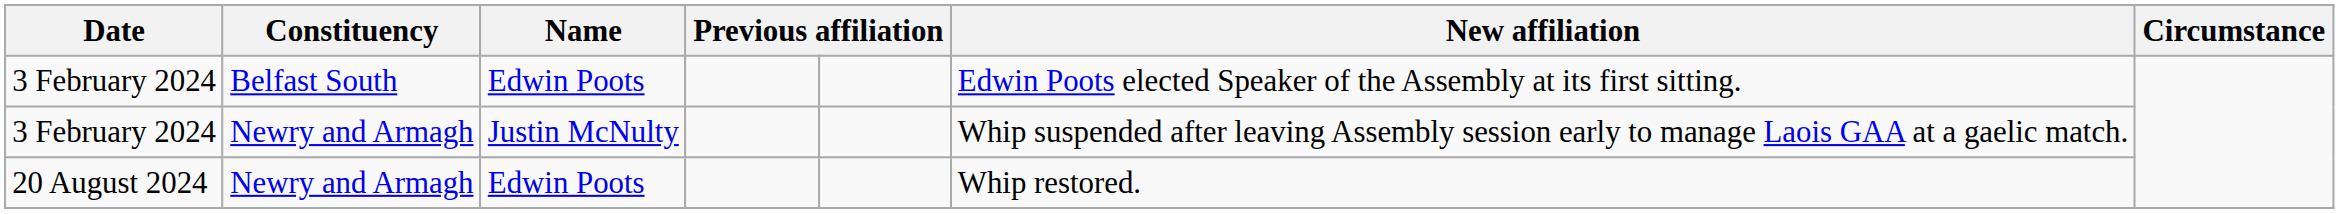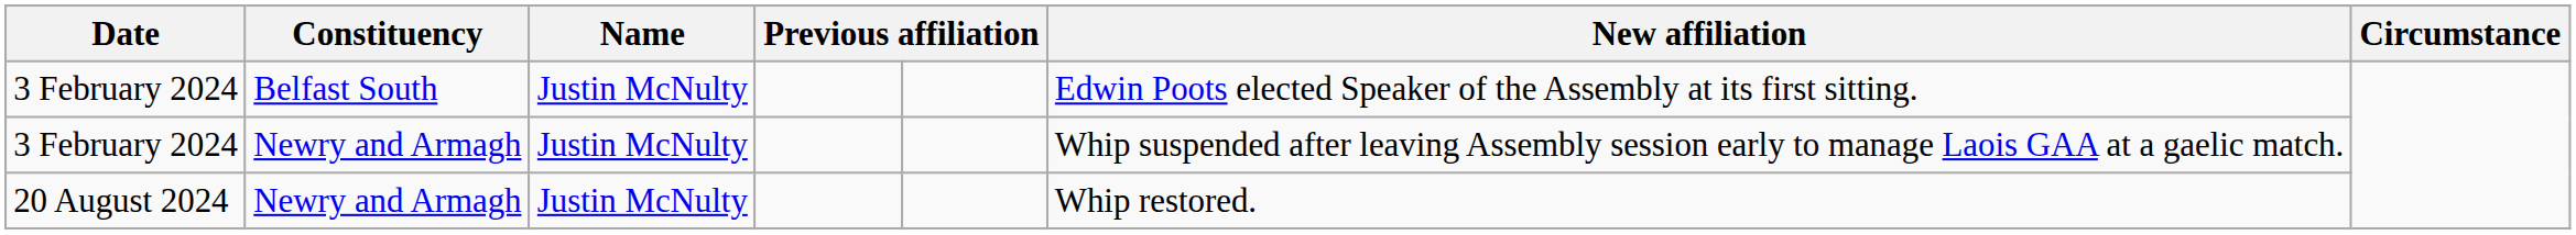3 February 2024 / Belfast South | Name: Edwin Poots -> Justin McNulty
20 August 2024 | Name: Edwin Poots -> Justin McNulty
